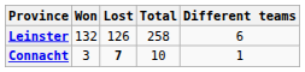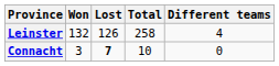Leinster | Different teams: 6 -> 4
Connacht | Different teams: 1 -> 0
